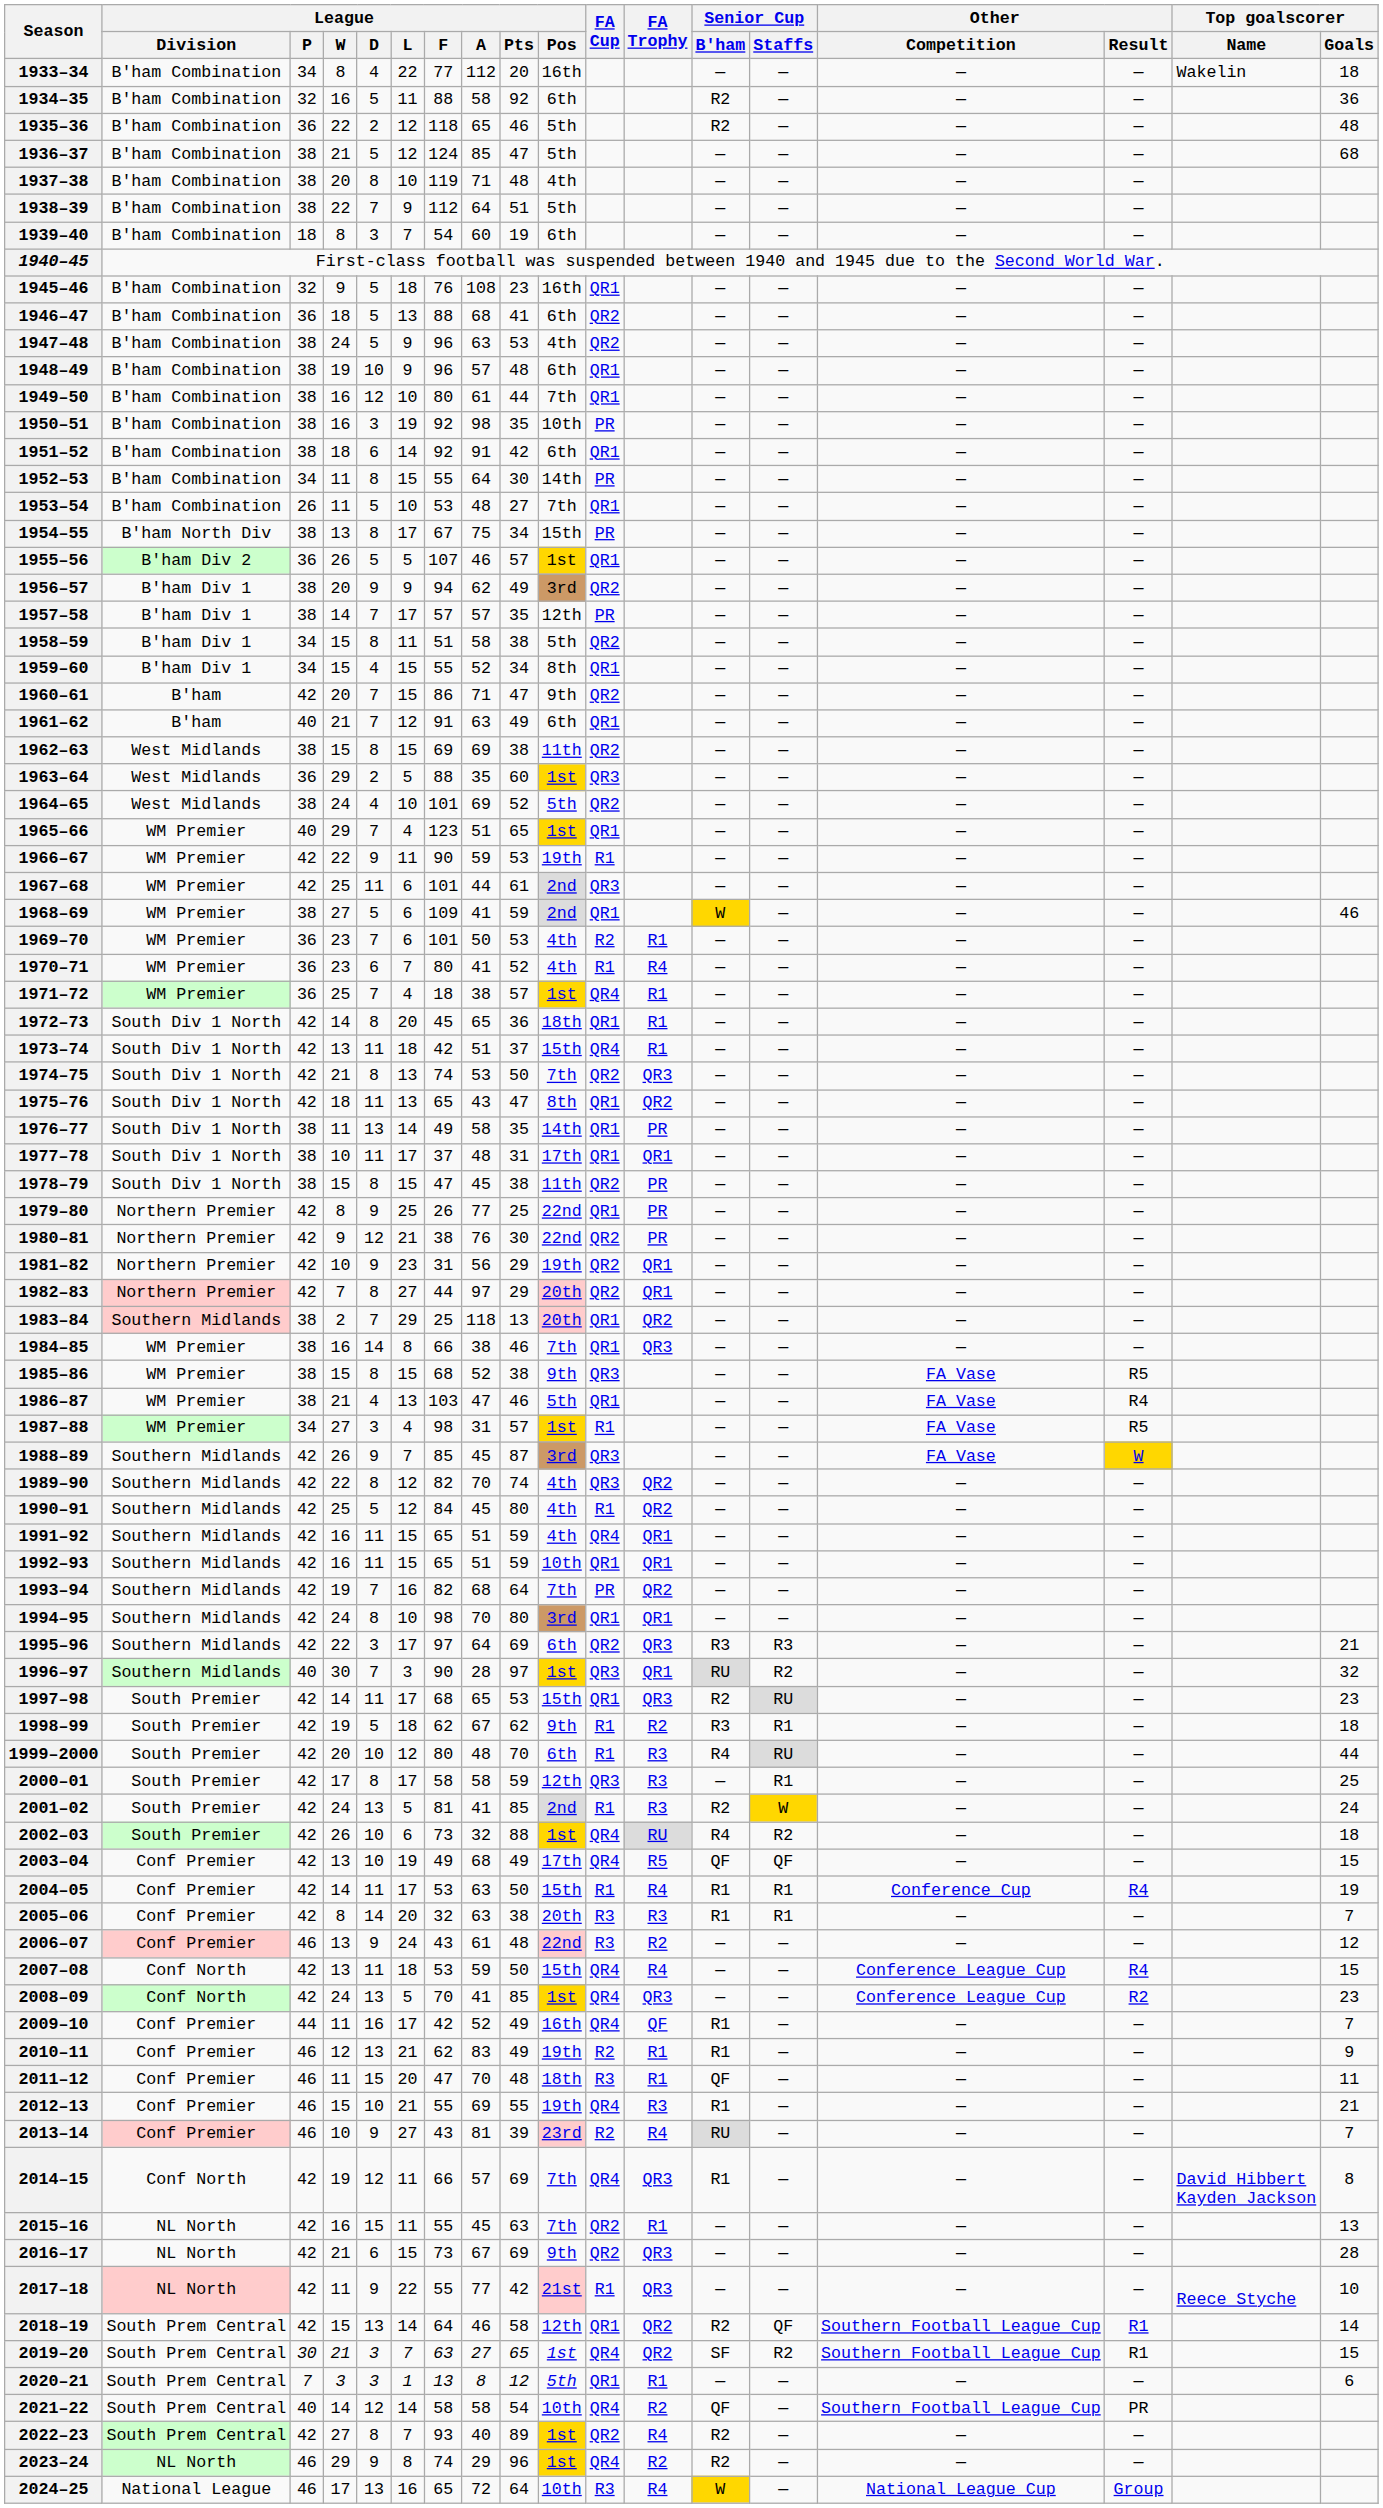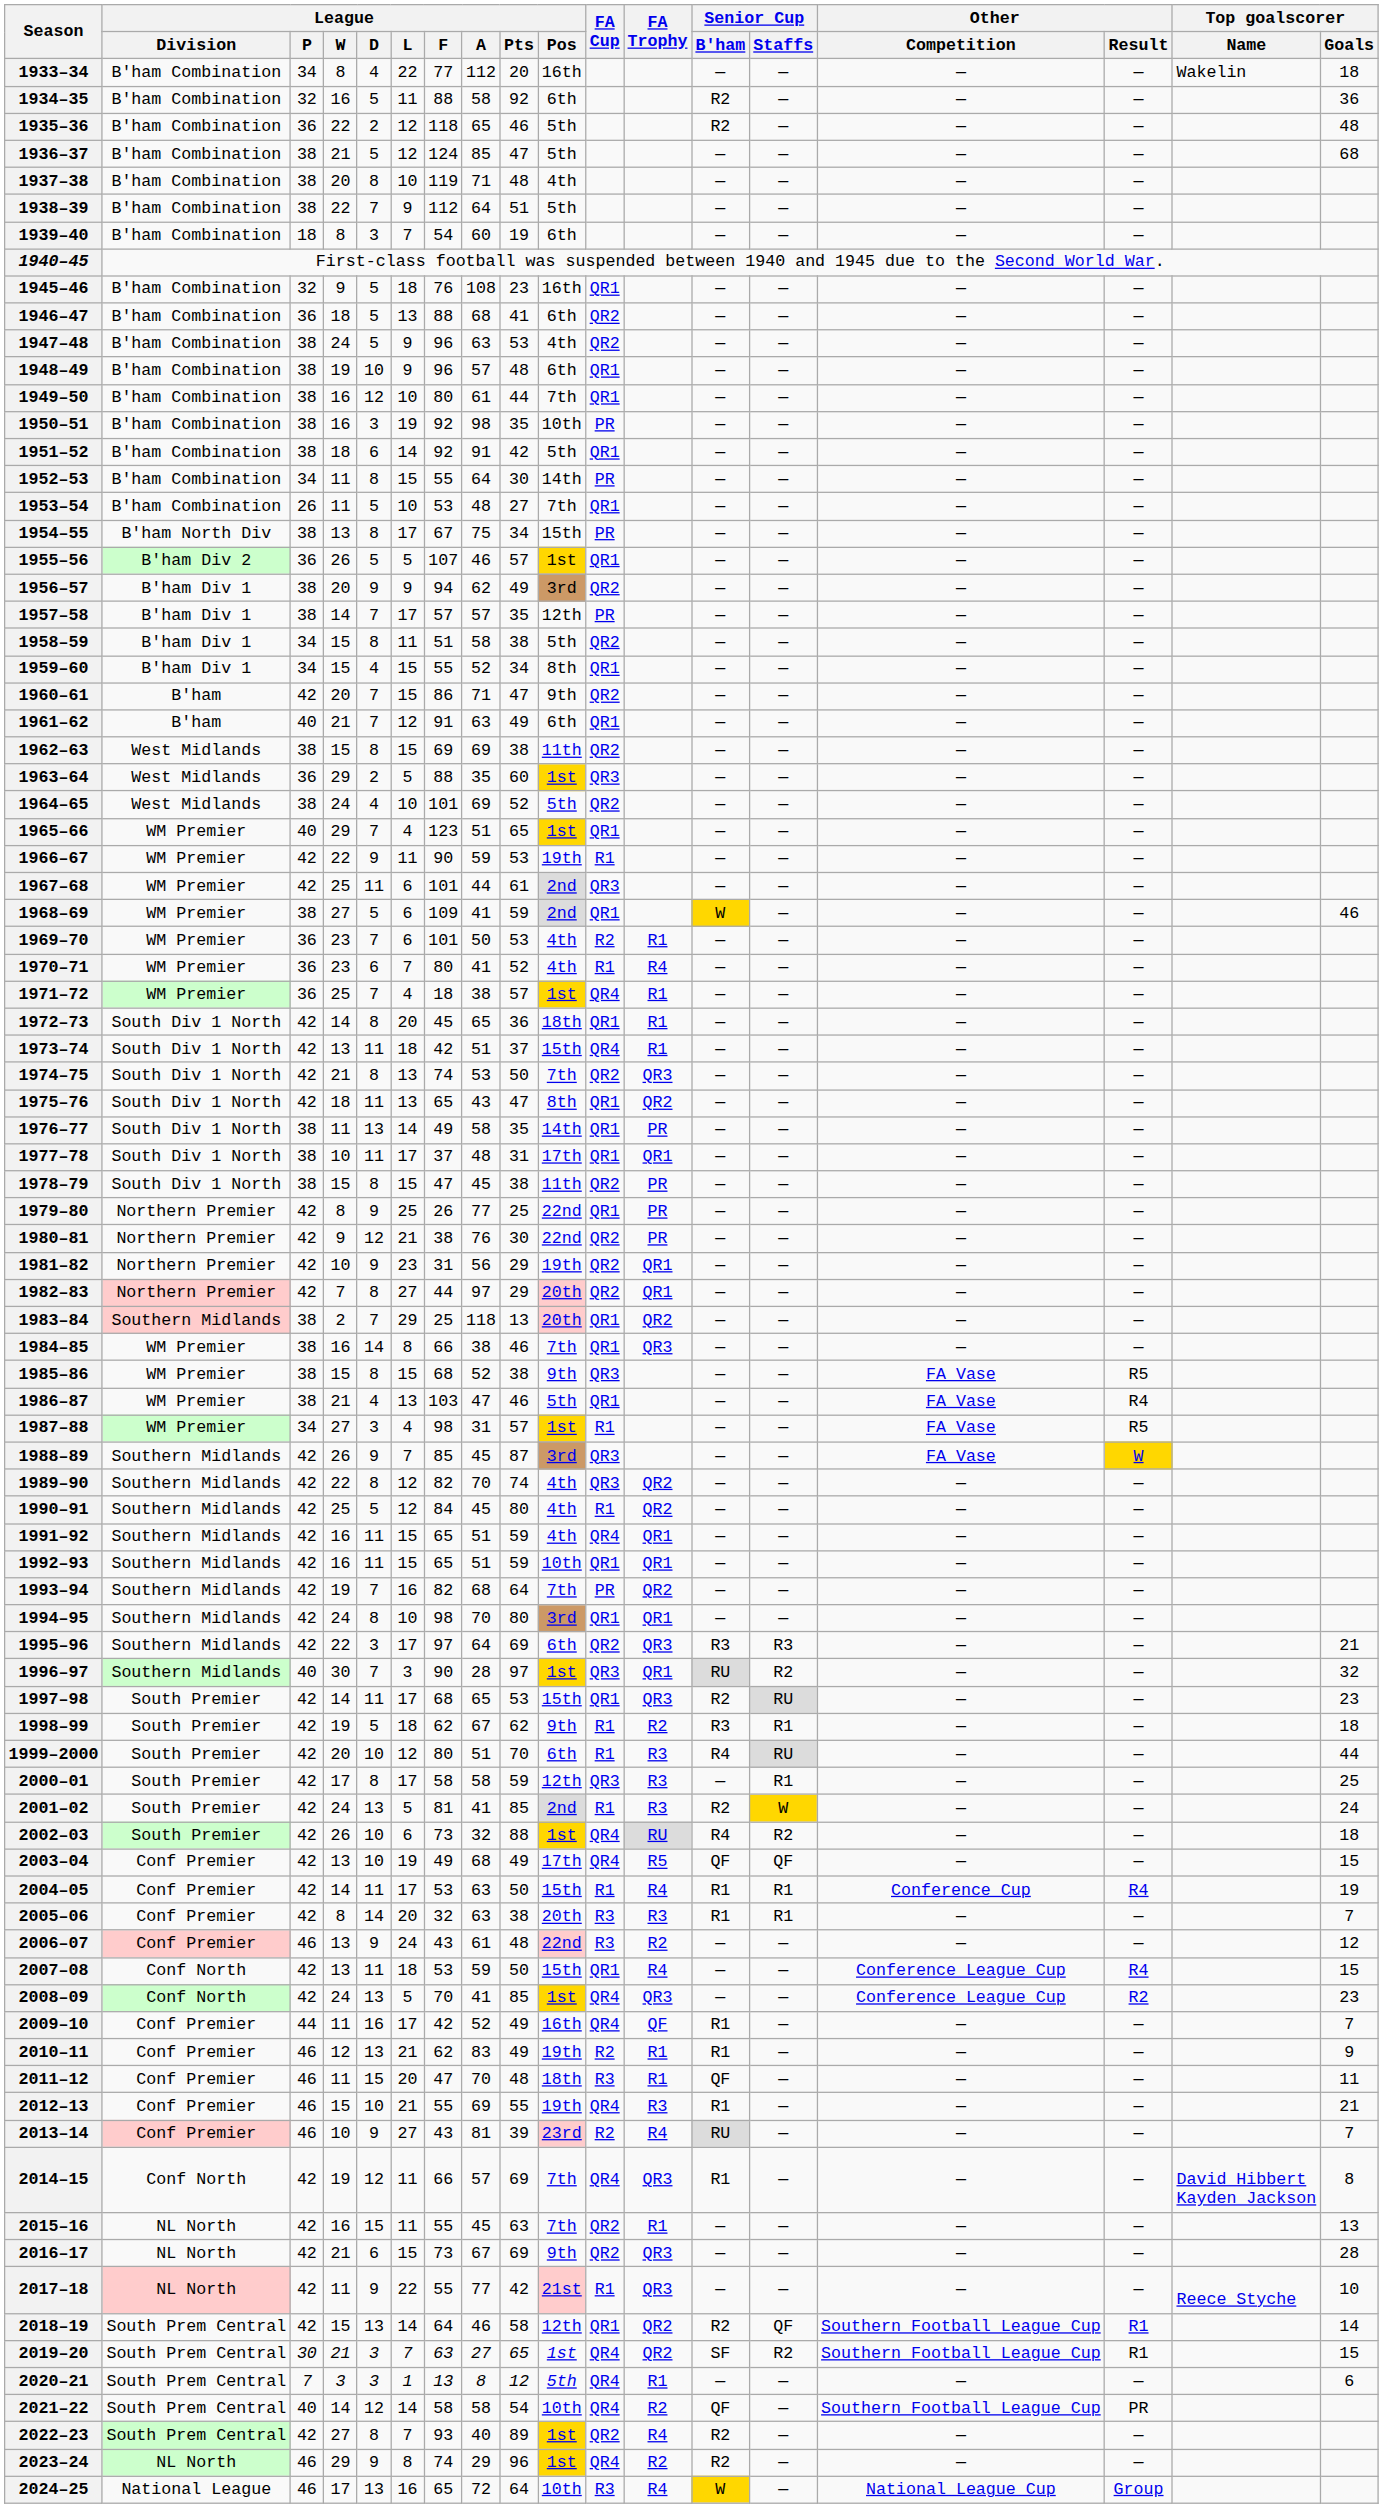1951–52 | League / Pos: 6th -> 5th
1999–2000 | League / A: 48 -> 51
2007–08 | FA Cup: QR4 -> QR1
2020–21 | FA Cup: QR1 -> QR4
